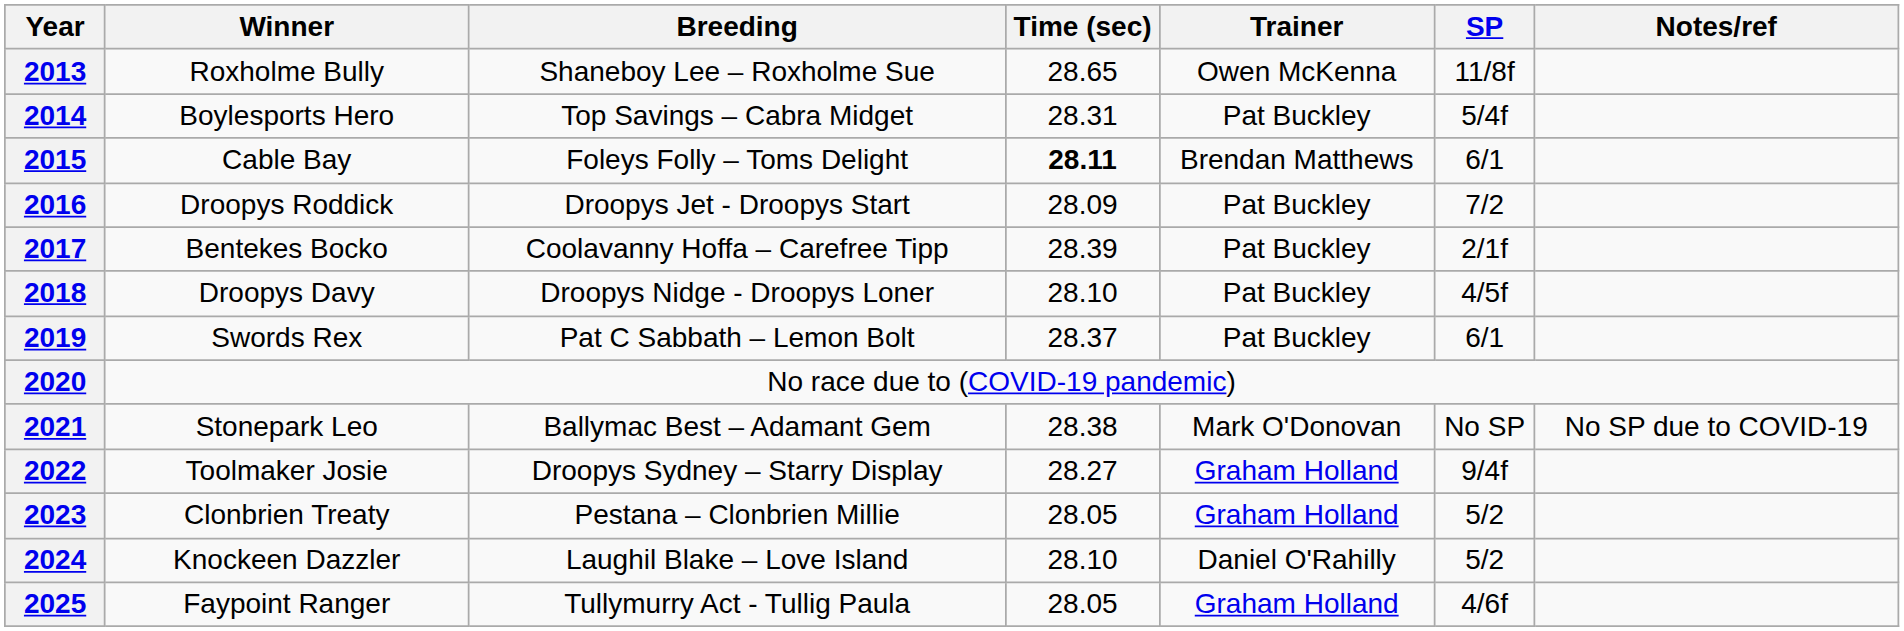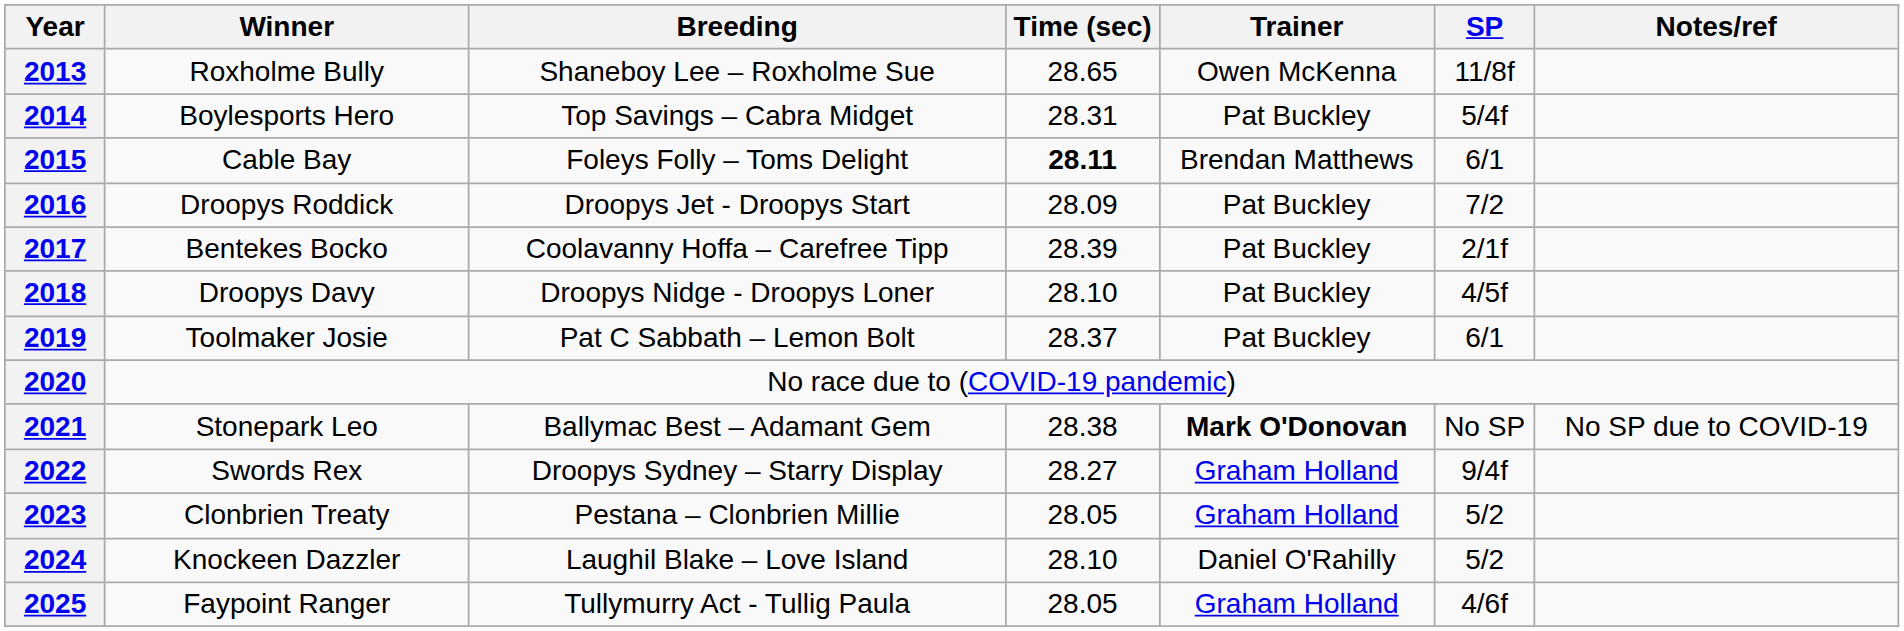2019 | Winner: Swords Rex -> Toolmaker Josie
2021 | Trainer: normal -> bold
2022 | Winner: Toolmaker Josie -> Swords Rex
